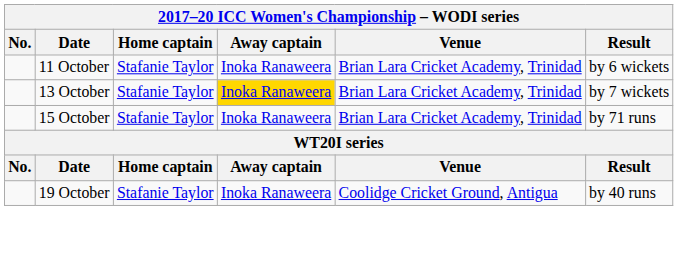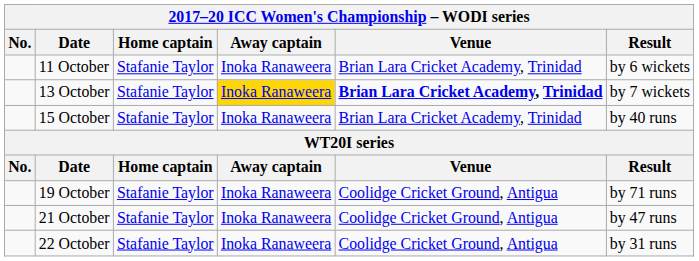13 October | Venue: normal -> bold
15 October | Result: by 71 runs -> by 40 runs
19 October | Result: by 40 runs -> by 71 runs
+ row: 21 October | Stafanie Taylor | Inoka Ranaweera | Coolidge Cricket Ground, Antigua | by 47 runs
+ row: 22 October | Stafanie Taylor | Inoka Ranaweera | Coolidge Cricket Ground, Antigua | by 31 runs
